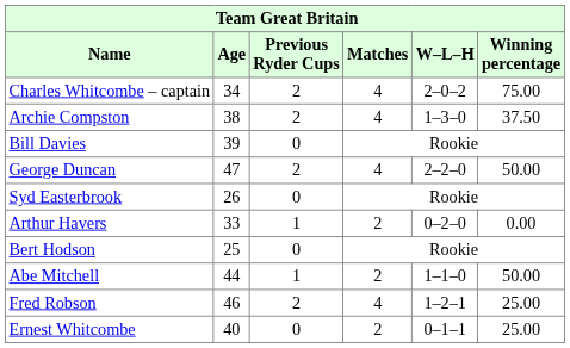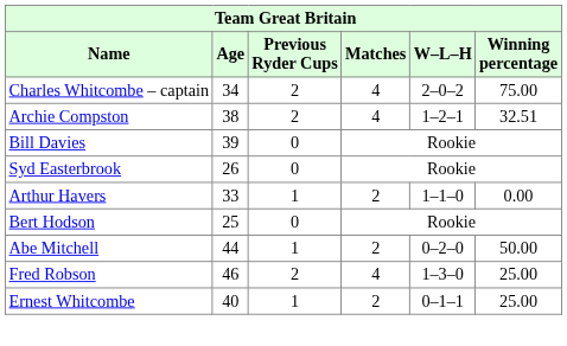Archie Compston | W–L–H: 1–3–0 -> 1–2–1
Archie Compston | Winning percentage: 37.50 -> 32.51
- row: George Duncan | 47 | 2 | 4 | 2–2–0 | 50.00
Arthur Havers | W–L–H: 0–2–0 -> 1–1–0
Abe Mitchell | W–L–H: 1–1–0 -> 0–2–0
Fred Robson | W–L–H: 1–2–1 -> 1–3–0
Ernest Whitcombe | Previous Ryder Cups: 0 -> 1
